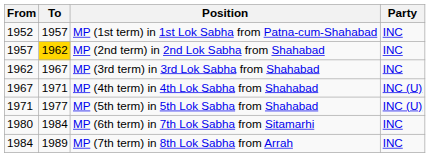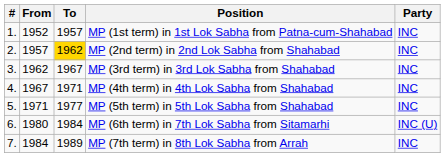+ column: # | 1. | 2. | 3. | 4. | 5. | 6. | 7.
MP (4th term) in 4th Lok Sabha from Shahabad | Party: INC (U) -> INC
MP (5th term) in 5th Lok Sabha from Shahabad | Party: INC (U) -> INC
MP (6th term) in 7th Lok Sabha from Sitamarhi | Party: INC -> INC (U)
